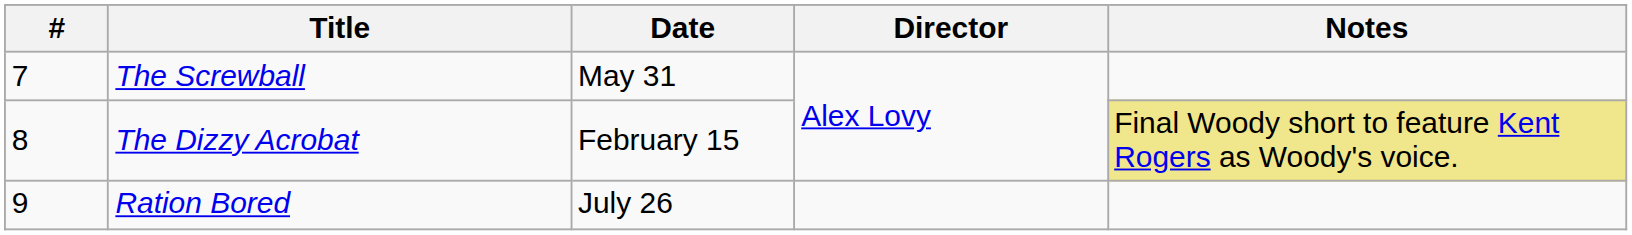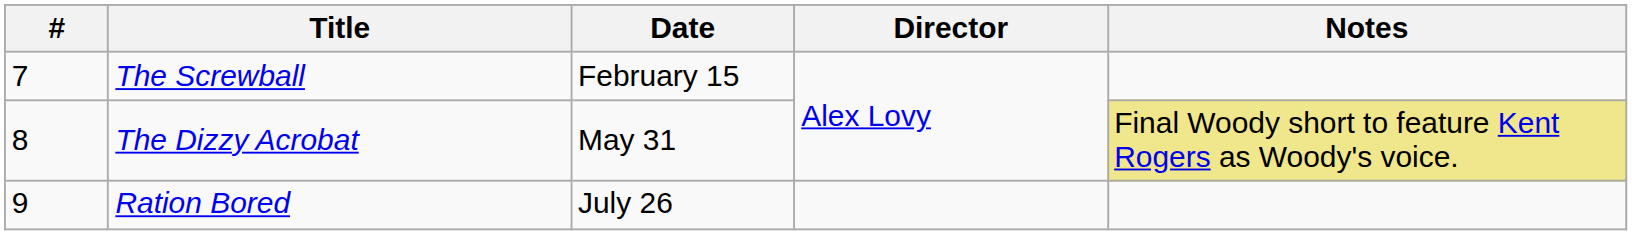The Screwball | Date: May 31 -> February 15
The Dizzy Acrobat | Date: February 15 -> May 31
